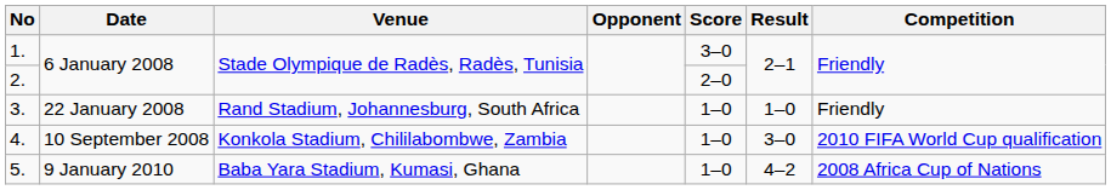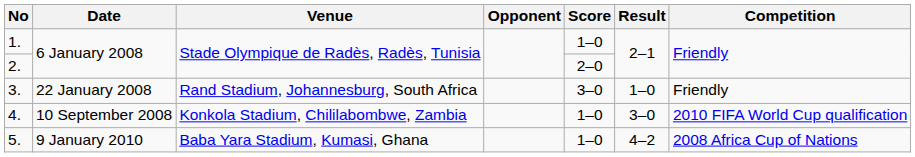1. | Score: 3–0 -> 1–0
3. | Score: 1–0 -> 3–0
